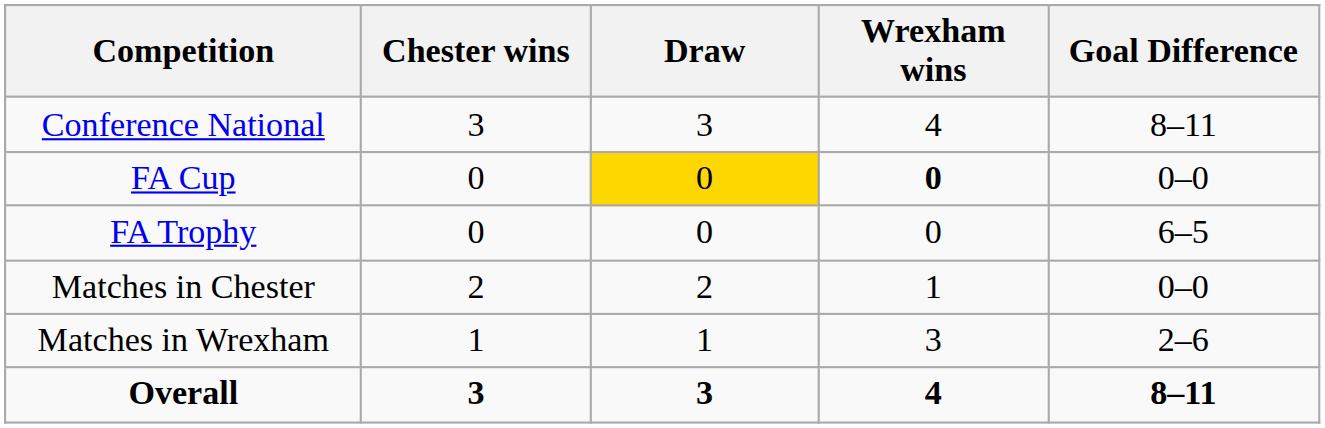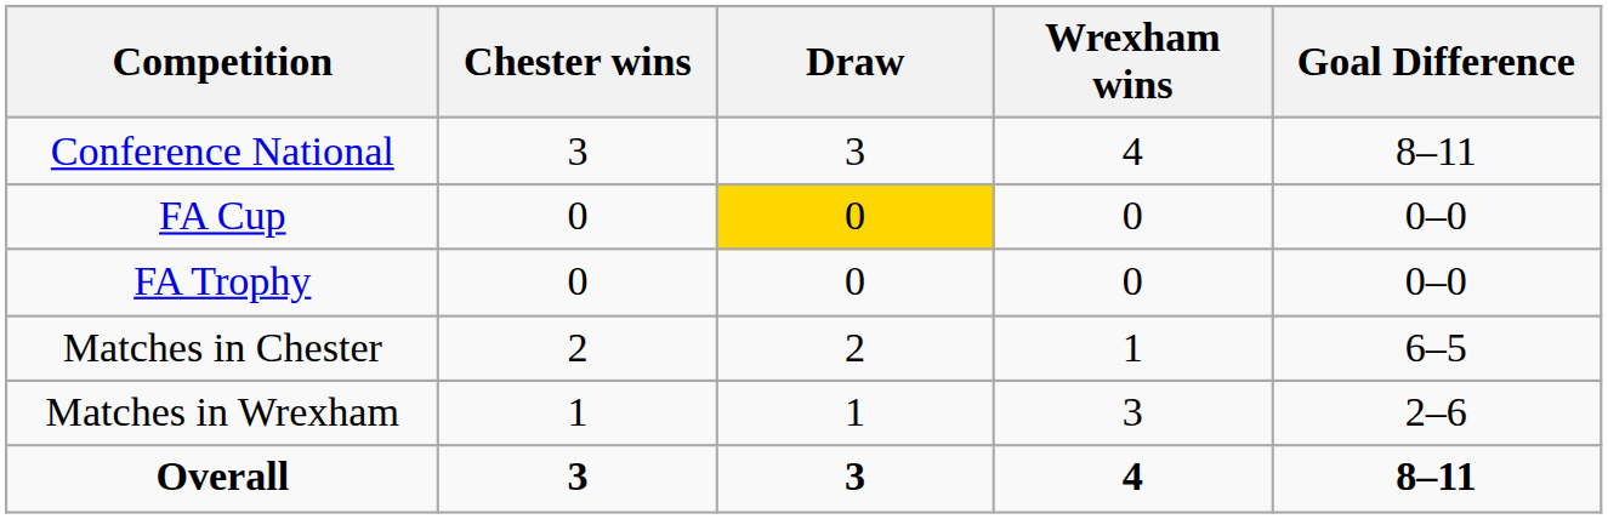FA Cup | Wrexham wins: bold -> normal
FA Trophy | Goal Difference: 6–5 -> 0–0
Matches in Chester | Goal Difference: 0–0 -> 6–5
